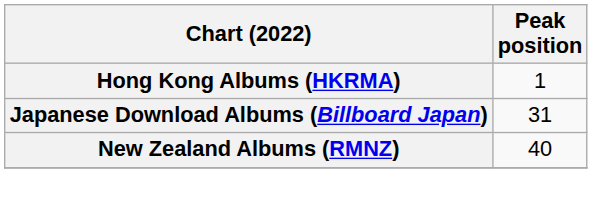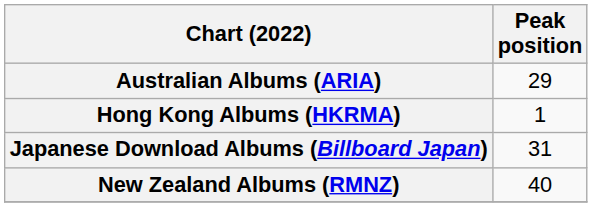+ row: Australian Albums (ARIA) | 29
